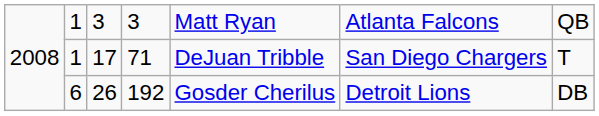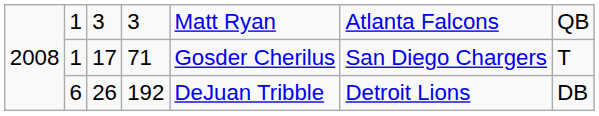1 / 17 | column 5: DeJuan Tribble -> Gosder Cherilus
6 | column 5: Gosder Cherilus -> DeJuan Tribble
